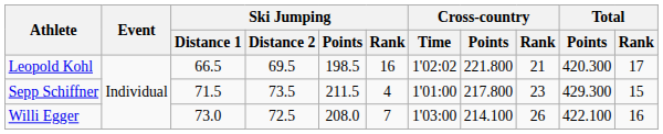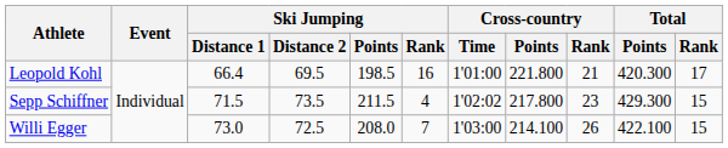Leopold Kohl | Ski Jumping / Distance 1: 66.5 -> 66.4
Leopold Kohl | Cross-country / Time: 1'02:02 -> 1'01:00
Sepp Schiffner | Cross-country / Time: 1'01:00 -> 1'02:02
Willi Egger | Total / Rank: 16 -> 15
